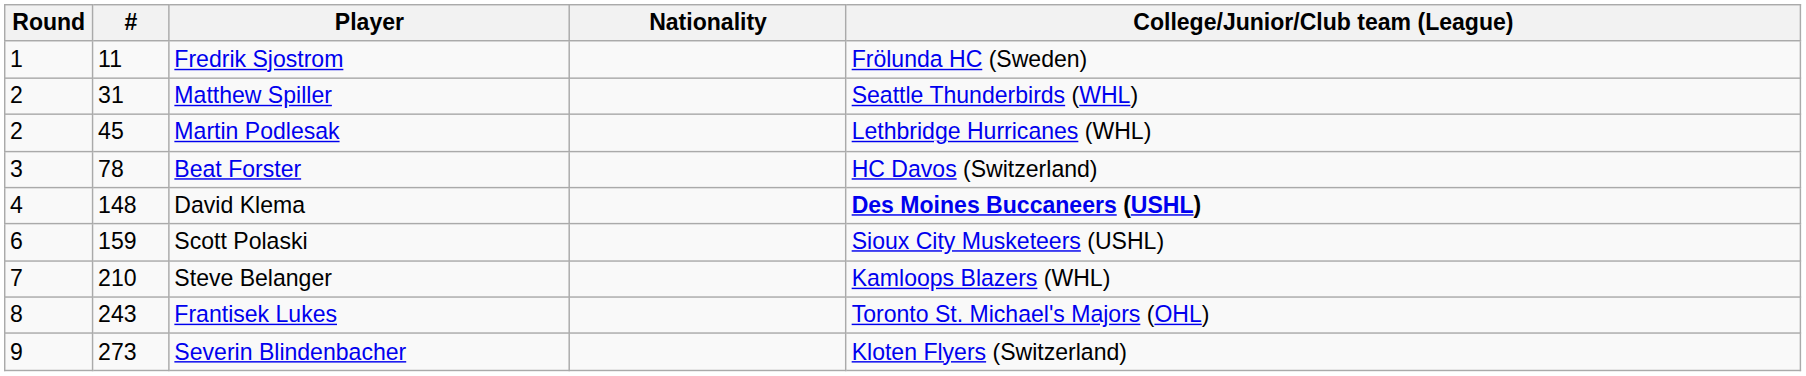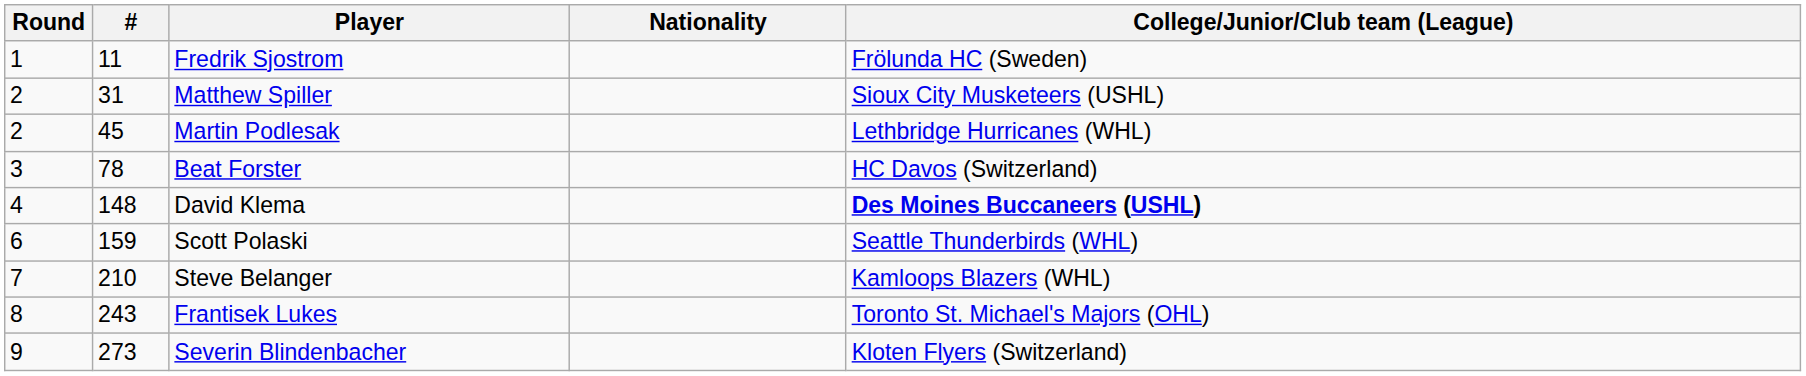Matthew Spiller | College/Junior/Club team (League): Seattle Thunderbirds (WHL) -> Sioux City Musketeers (USHL)
Scott Polaski | College/Junior/Club team (League): Sioux City Musketeers (USHL) -> Seattle Thunderbirds (WHL)
